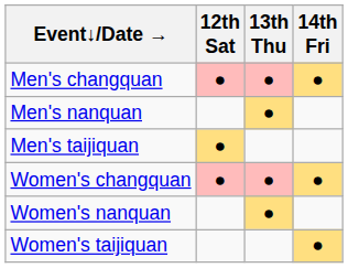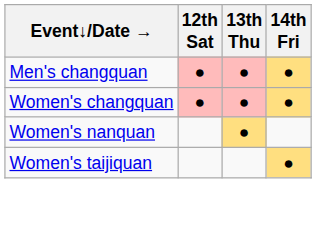- row: Men's nanquan | ●
- row: Men's taijiquan | ●
